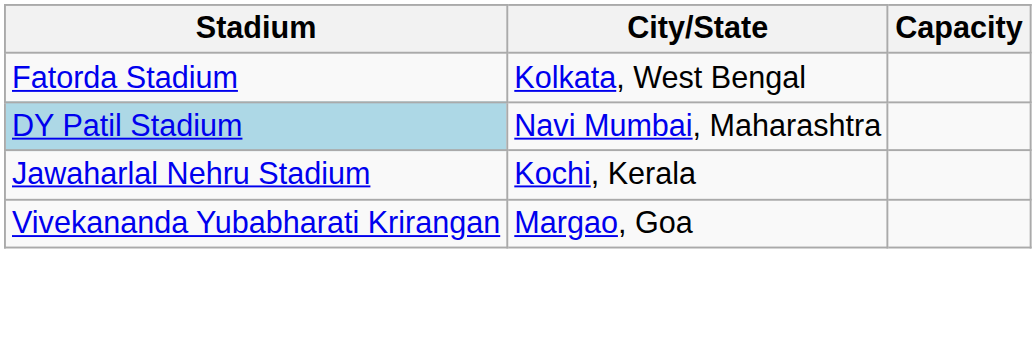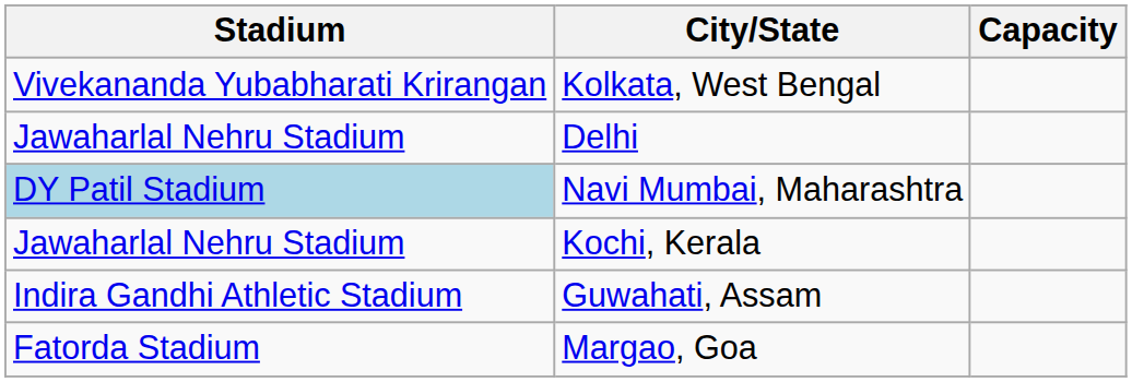Kolkata, West Bengal | Stadium: Fatorda Stadium -> Vivekananda Yubabharati Krirangan
+ row: Jawaharlal Nehru Stadium | Delhi
+ row: Indira Gandhi Athletic Stadium | Guwahati, Assam
Margao, Goa | Stadium: Vivekananda Yubabharati Krirangan -> Fatorda Stadium
